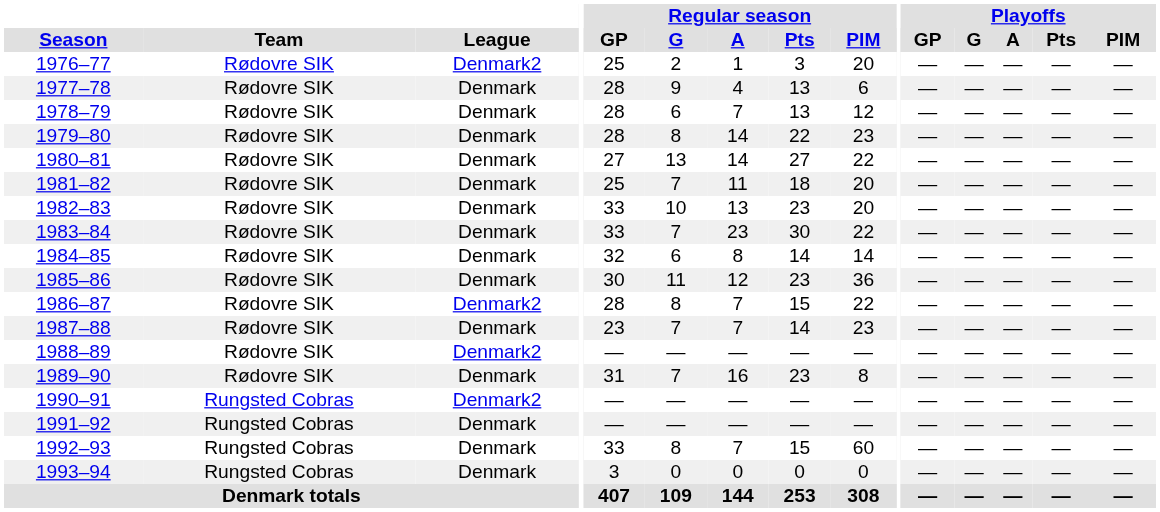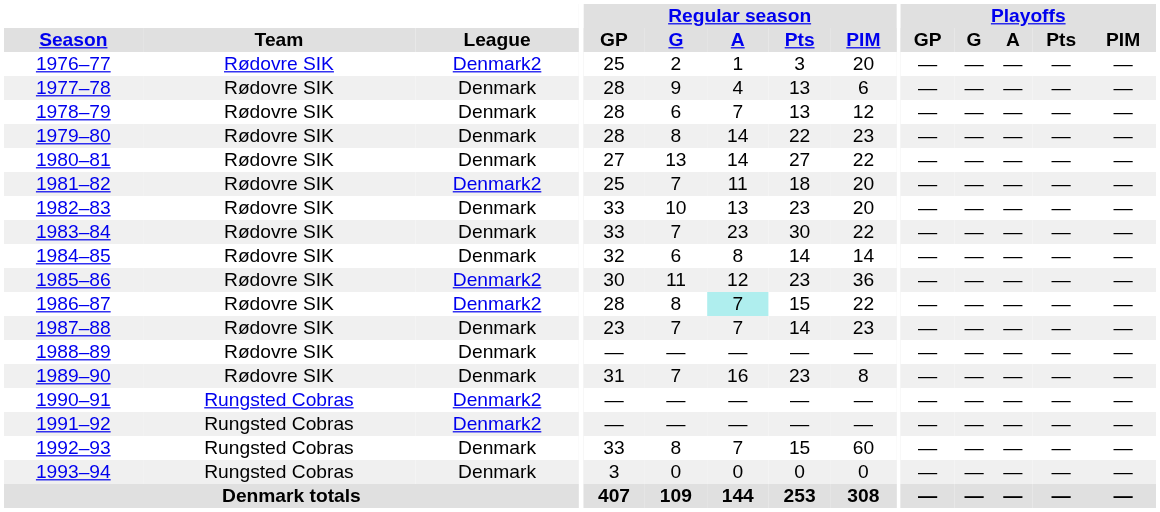1981–82 | League: Denmark -> Denmark2
1985–86 | League: Denmark -> Denmark2
1986–87 | Regular season / A: no background -> paleturquoise background
1988–89 | League: Denmark2 -> Denmark
1991–92 | League: Denmark -> Denmark2
